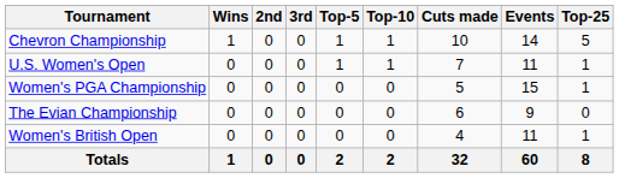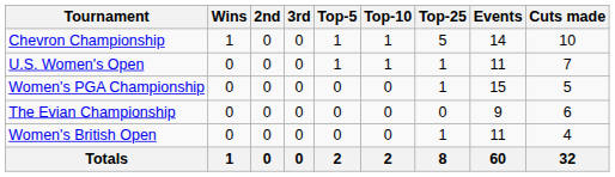columns swapped: Top-25 <-> Cuts made
